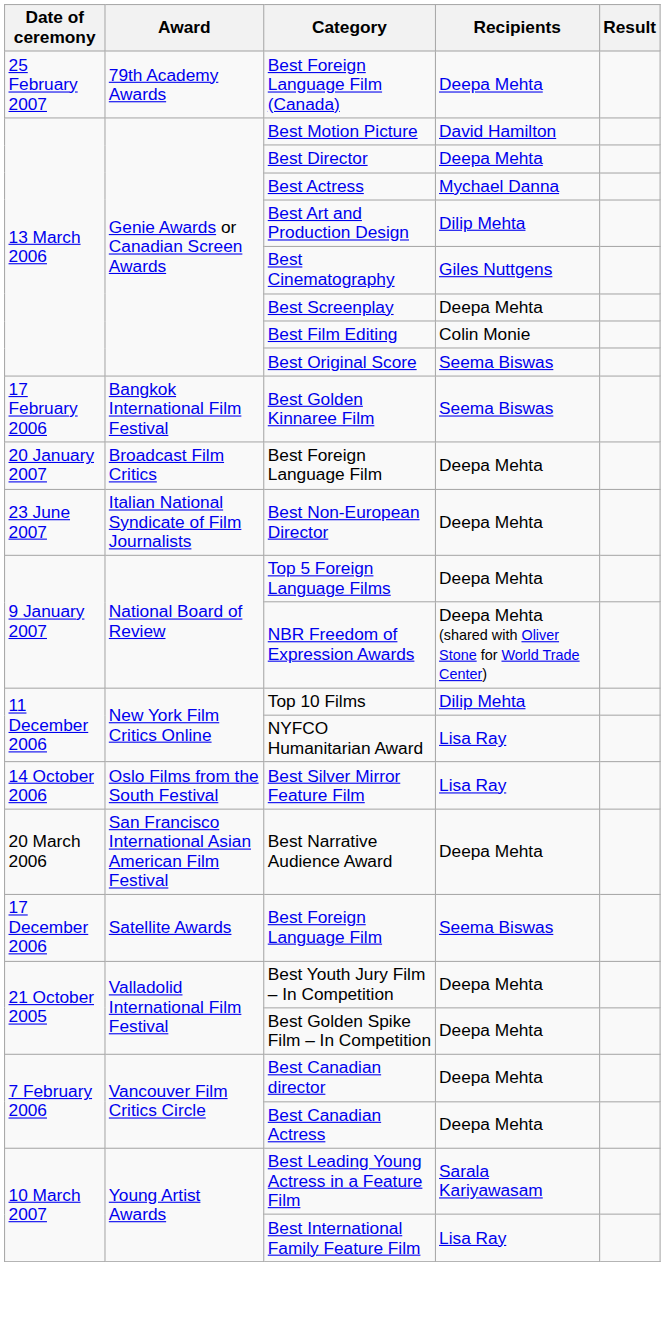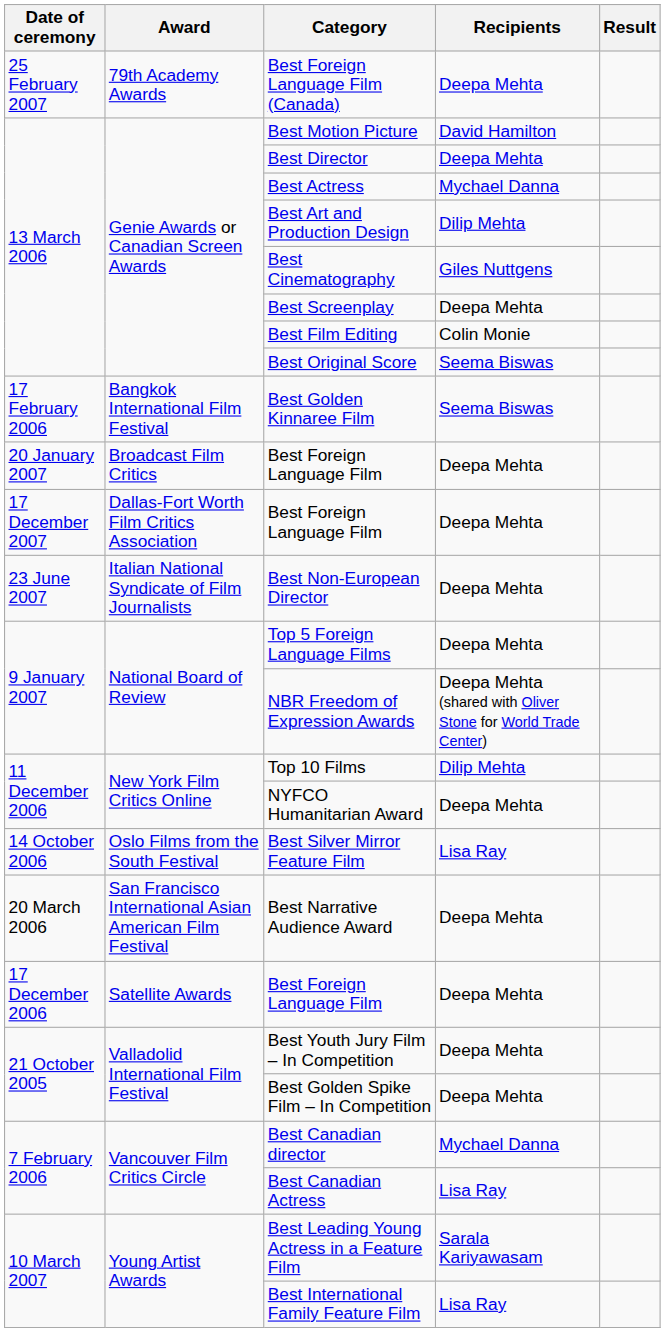+ row: 17 December 2007 | Dallas-Fort Worth Film Critics Association | Best Foreign Language Film | Deepa Mehta
NYFCO Humanitarian Award | Recipients: Lisa Ray -> Deepa Mehta
17 December 2006 / Best Foreign Language Film | Recipients: Seema Biswas -> Deepa Mehta
Best Canadian director | Recipients: Deepa Mehta -> Mychael Danna
Best Canadian Actress | Recipients: Deepa Mehta -> Lisa Ray
